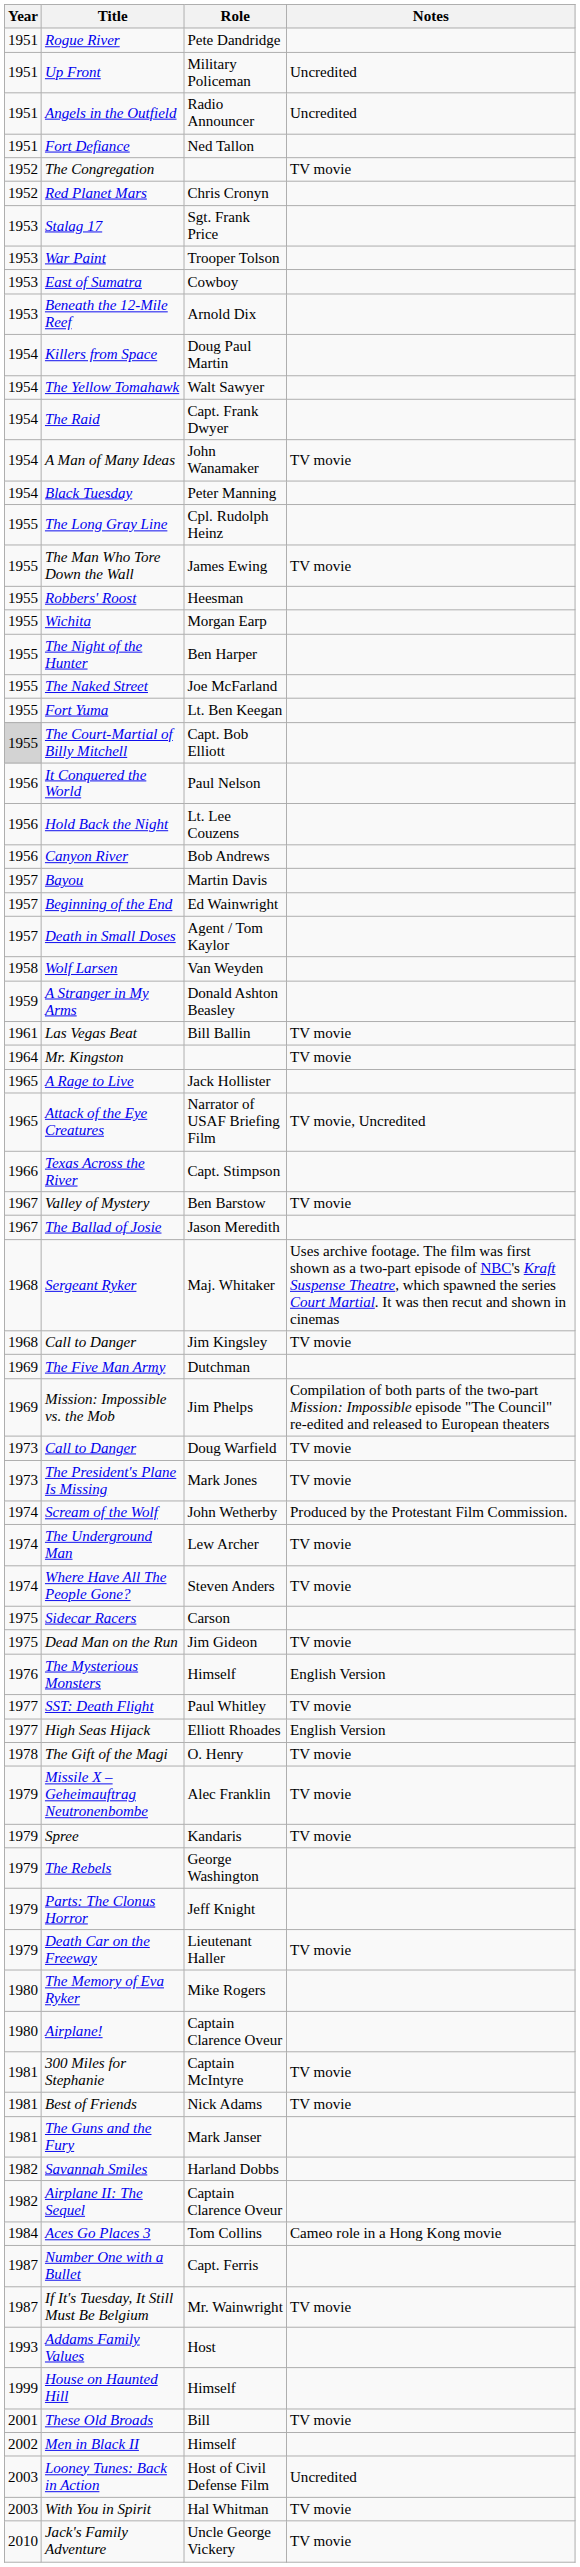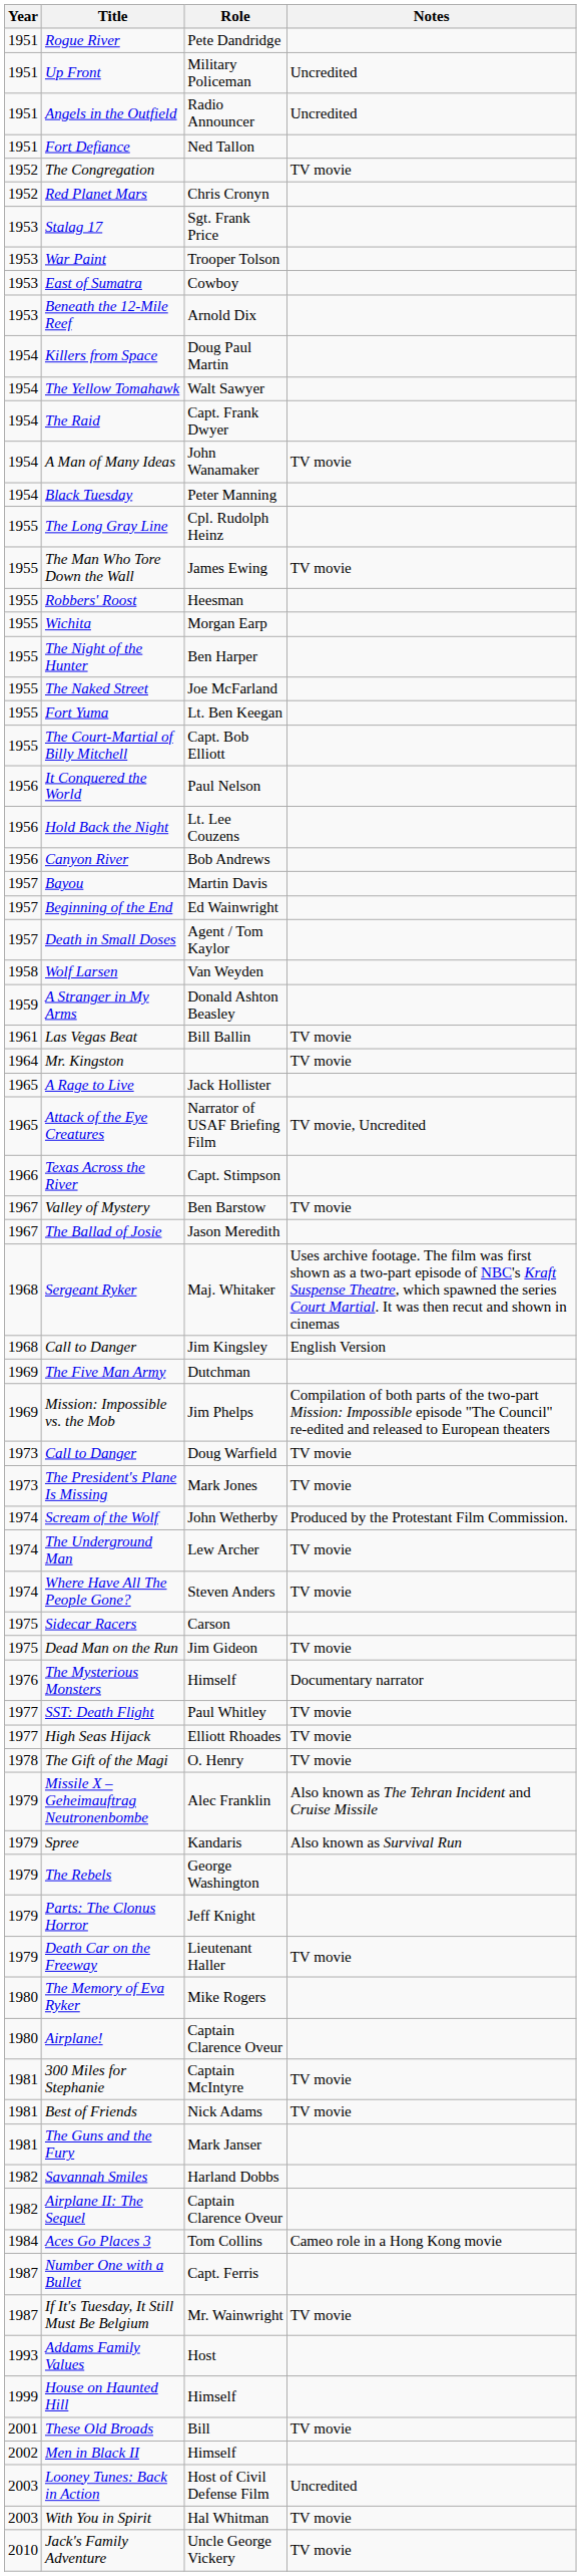The Court-Martial of Billy Mitchell | Year: lightgrey background -> no background
Call to Danger / Jim Kingsley | Notes: TV movie -> English Version
The Mysterious Monsters | Notes: English Version -> Documentary narrator
High Seas Hijack | Notes: English Version -> TV movie
Missile X – Geheimauftrag Neutronenbombe | Notes: TV movie -> Also known as The Tehran Incident and Cruise Missile
Spree | Notes: TV movie -> Also known as Survival Run
